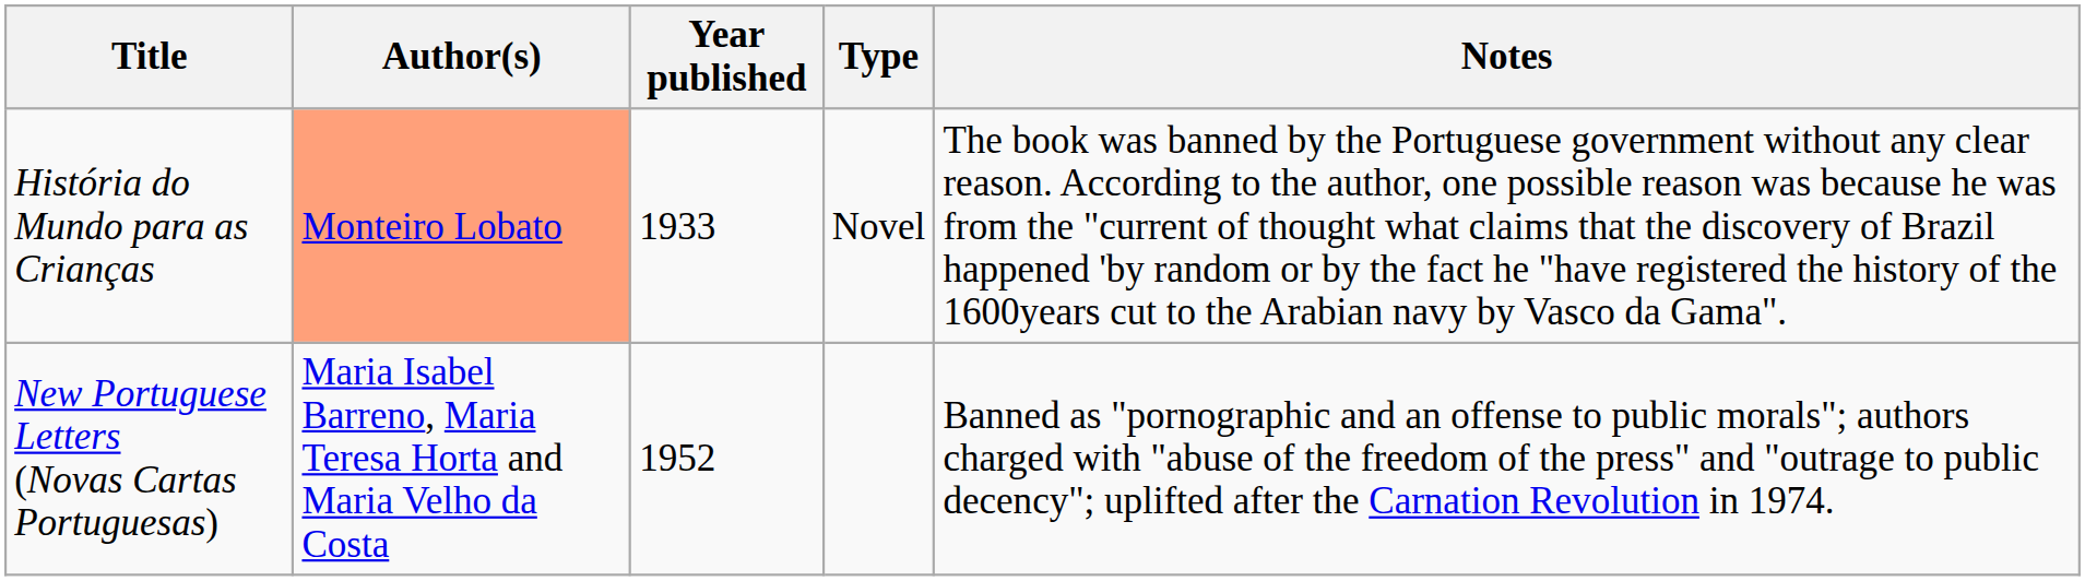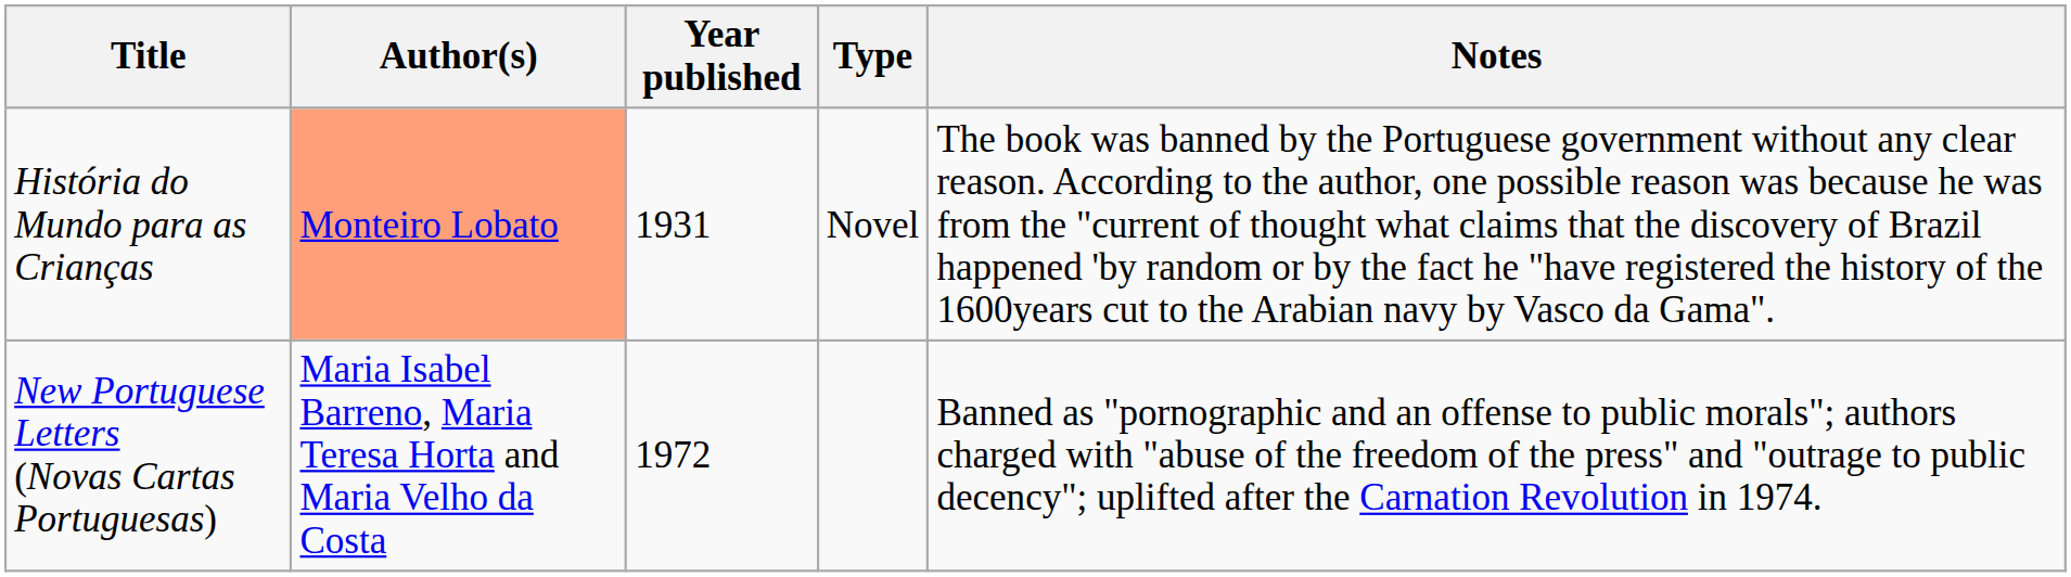História do Mundo para as Crianças | Year published: 1933 -> 1931
New Portuguese Letters (Novas Cartas Portuguesas) | Year published: 1952 -> 1972
